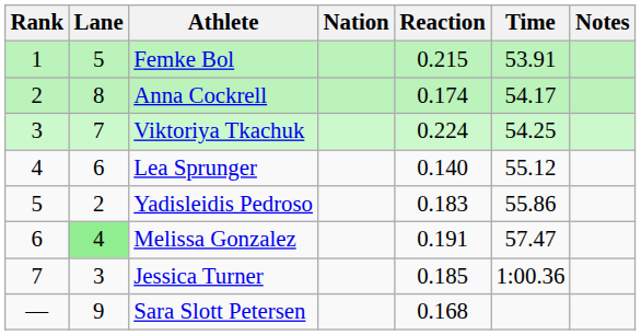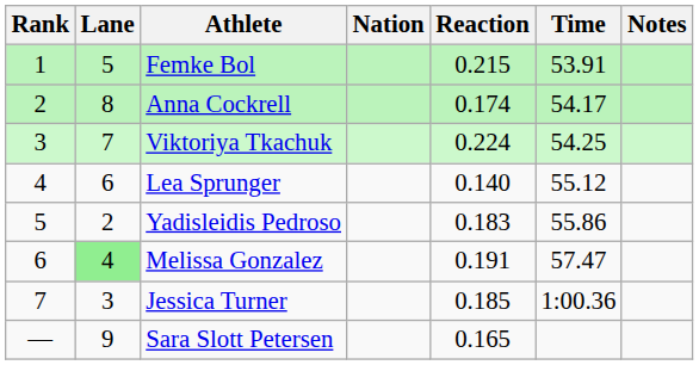Sara Slott Petersen | Reaction: 0.168 -> 0.165
